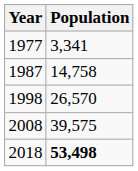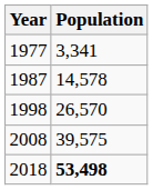1987 | Population: 14,758 -> 14,578
